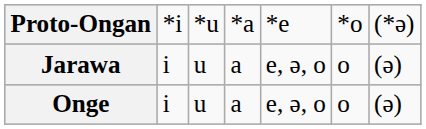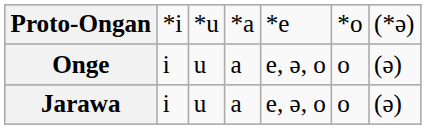rows swapped: Jarawa <-> Onge
